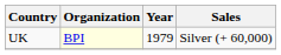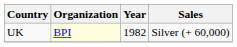UK | Year: 1979 -> 1982
